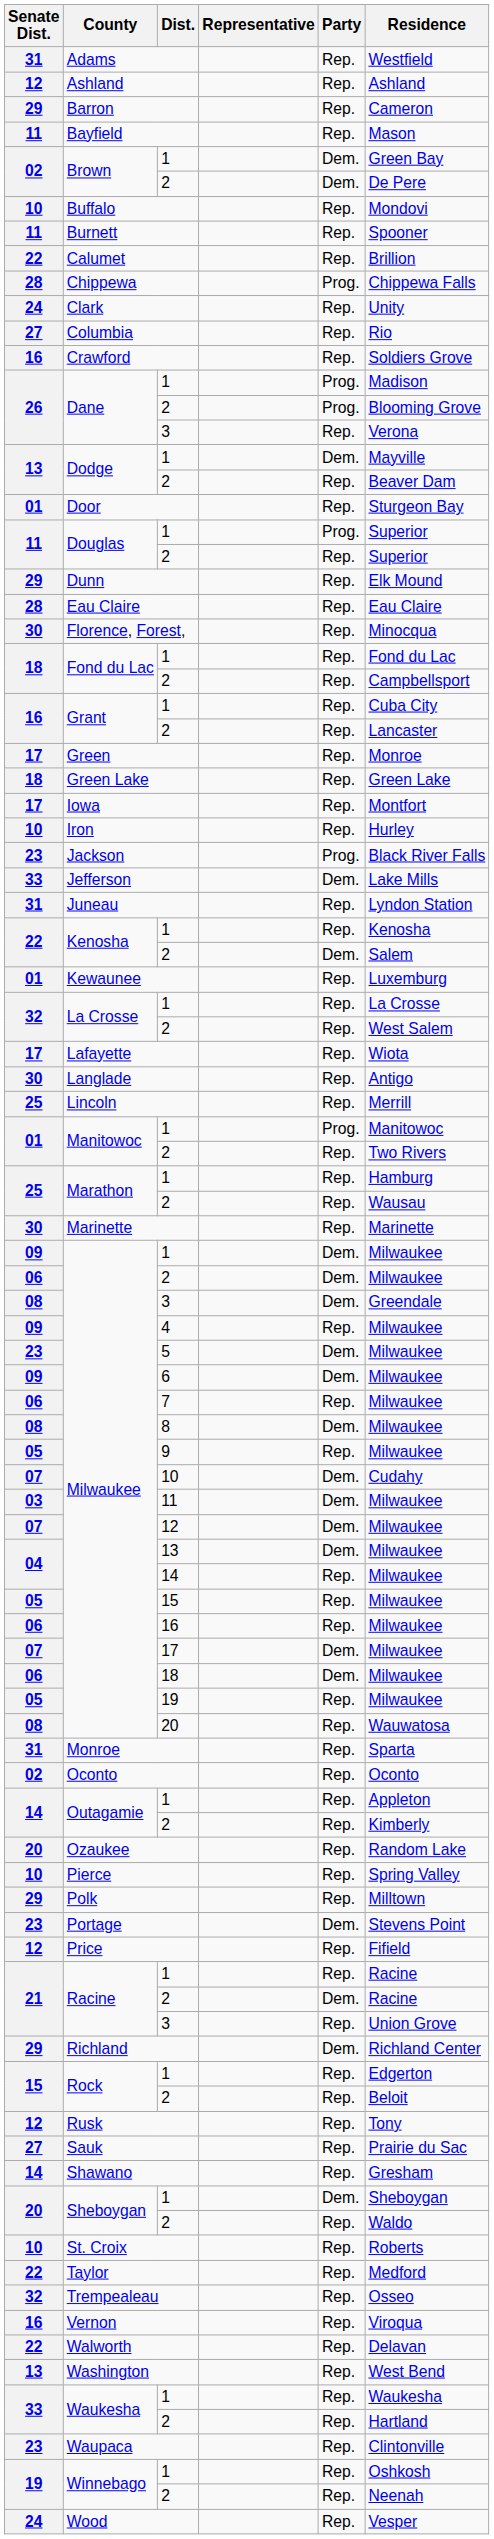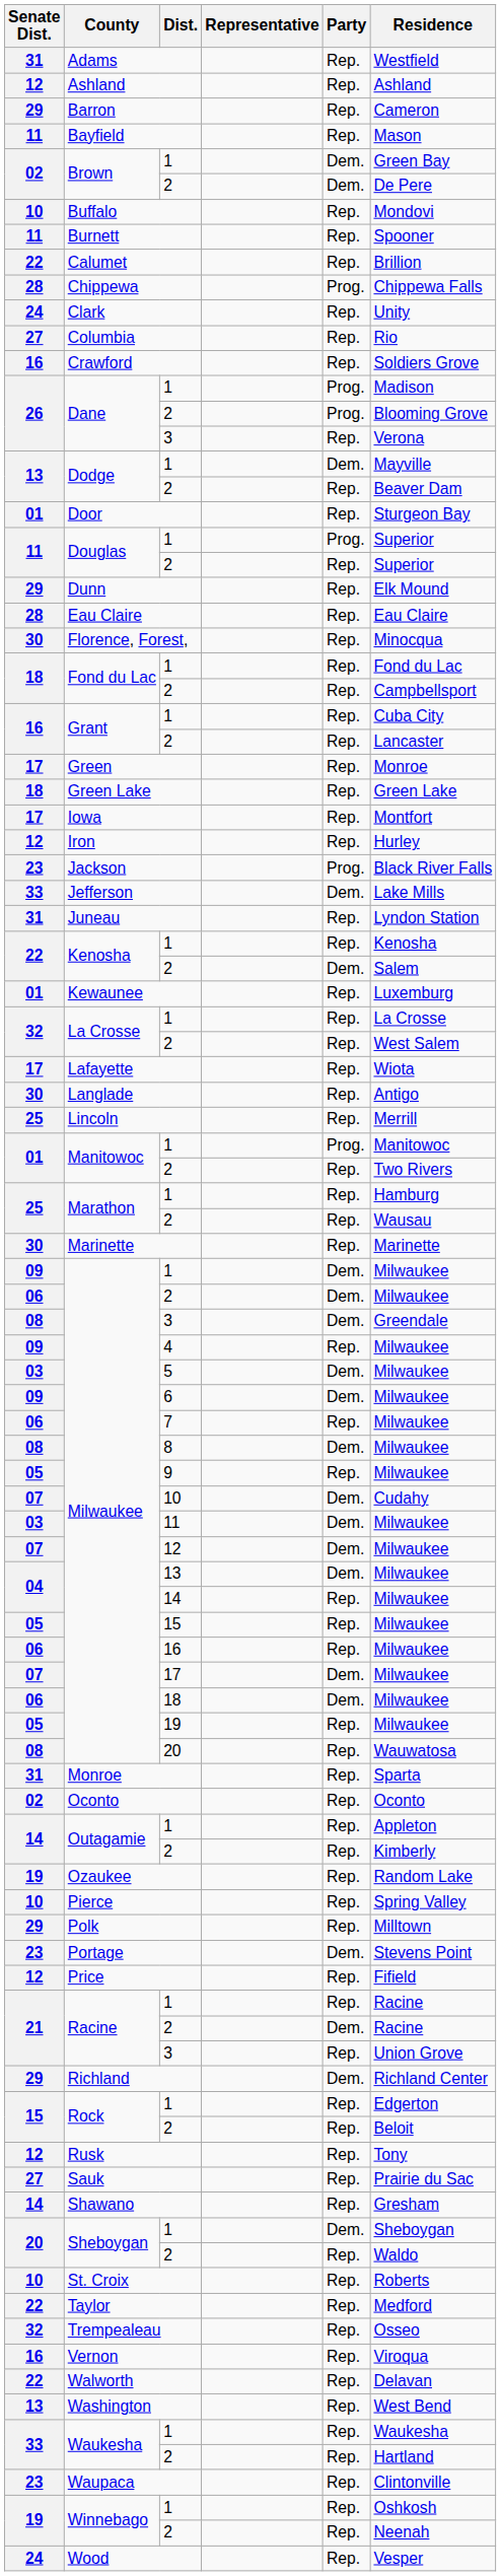Iron | Senate Dist.: 10 -> 12
5 | Senate Dist.: 23 -> 03
Ozaukee | Senate Dist.: 20 -> 19
